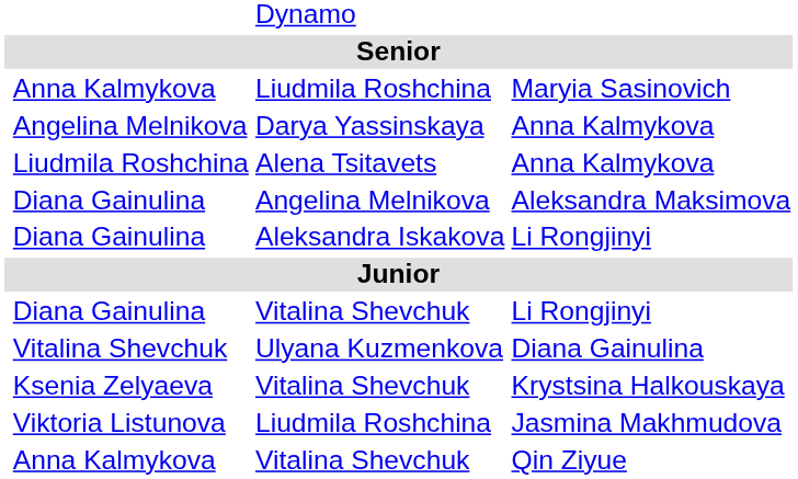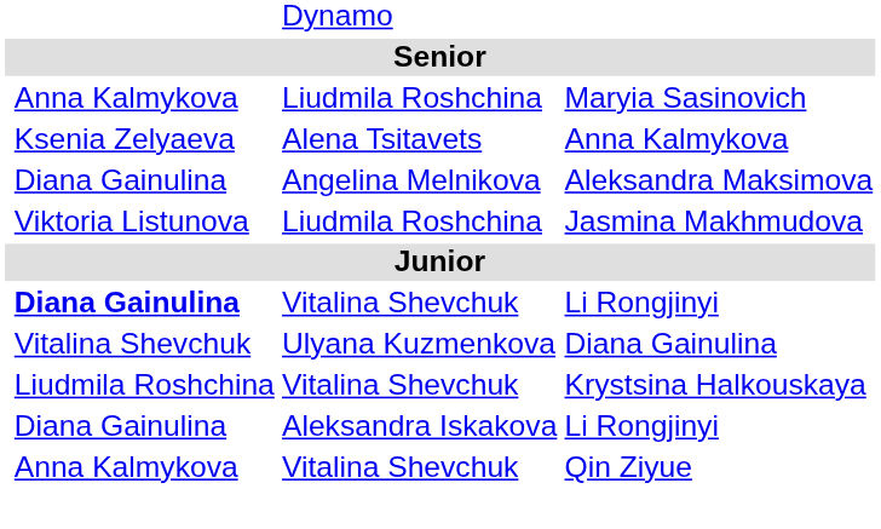- row: Angelina Melnikova | Darya Yassinskaya | Anna Kalmykova
Alena Tsitavets / Anna Kalmykova | column 2: Liudmila Roshchina -> Ksenia Zelyaeva
rows swapped: Jasmina Makhmudova <-> Aleksandra Iskakova / Li Rongjinyi
Vitalina Shevchuk / Li Rongjinyi | column 2: normal -> bold
Krystsina Halkouskaya | column 2: Ksenia Zelyaeva -> Liudmila Roshchina
